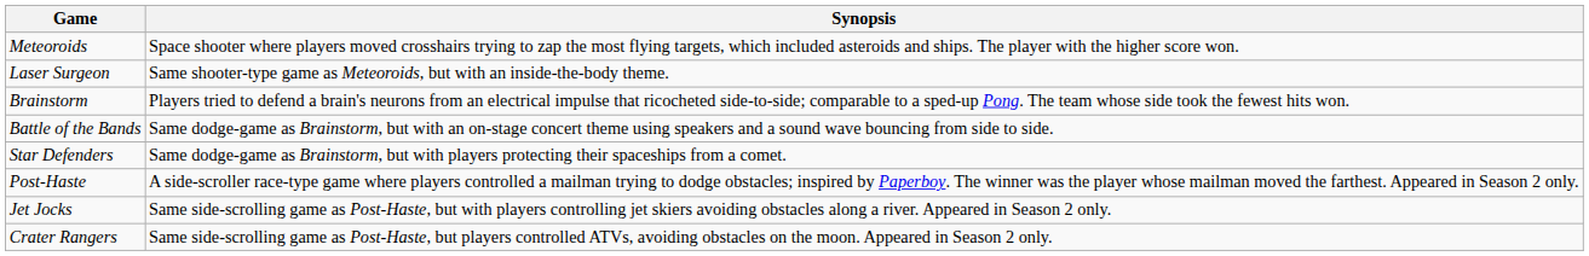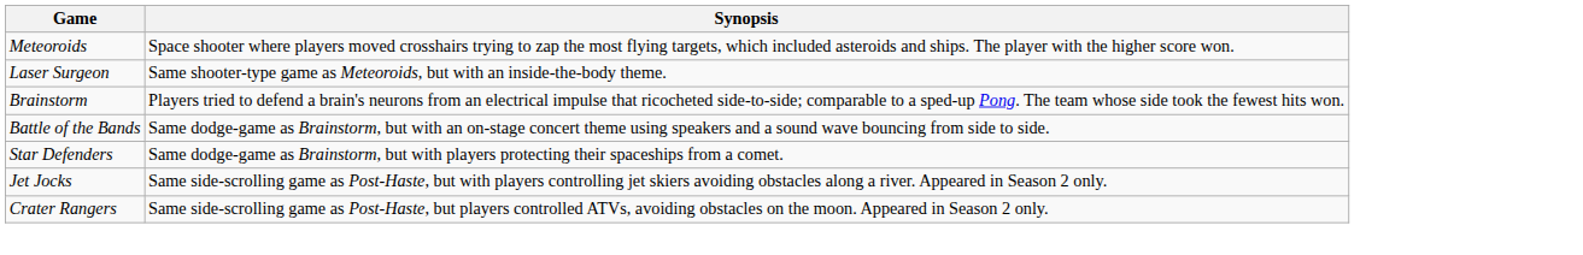- row: Post-Haste | A side-scroller race-type game where players controlled a mailman trying to dodge obstacles; inspired by Paperboy. The winner was the player whose mailman moved the farthest. Appeared in Season 2 only.
